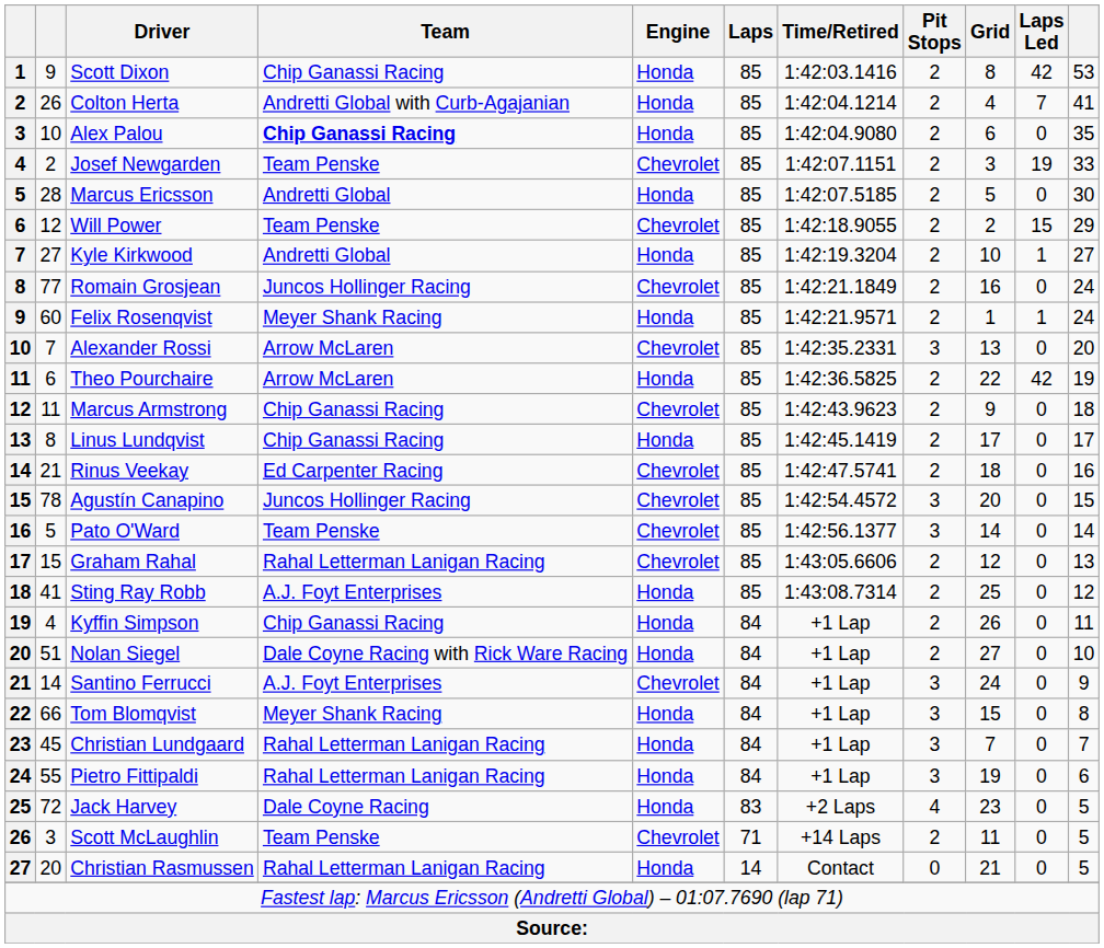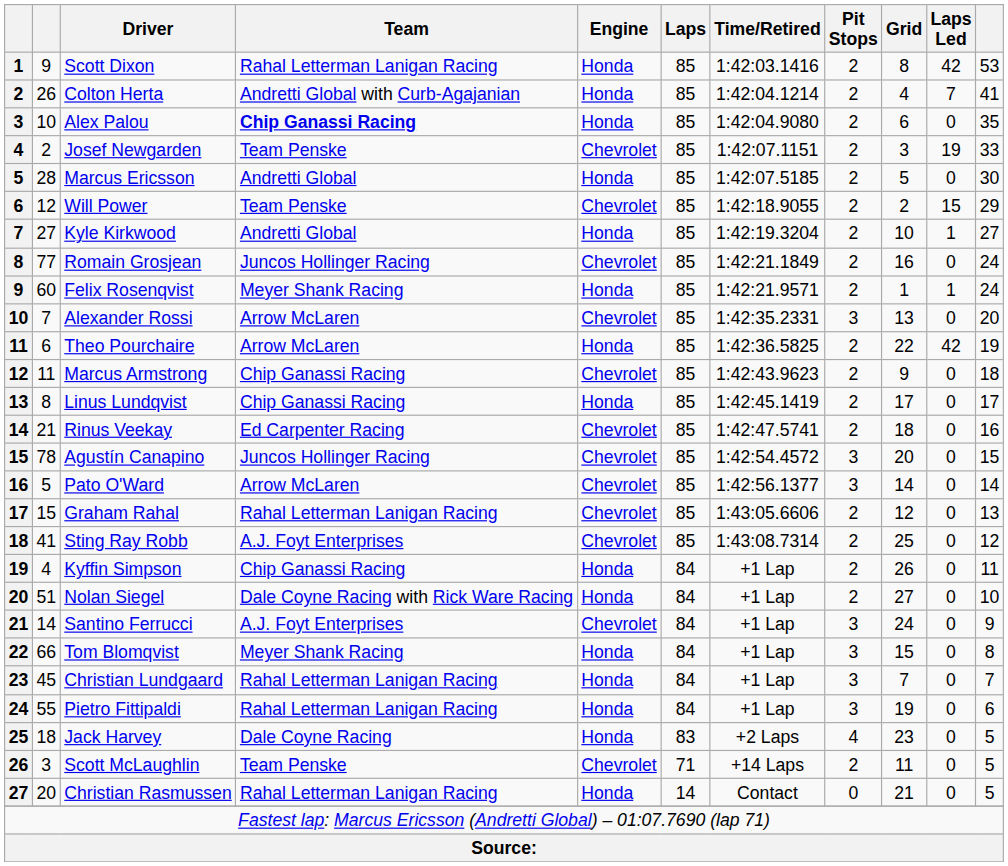Scott Dixon | Team: Chip Ganassi Racing -> Rahal Letterman Lanigan Racing
Pato O'Ward | Team: Team Penske -> Arrow McLaren
Sting Ray Robb | Engine: Honda -> Chevrolet
Jack Harvey | column 2: 72 -> 18
